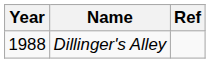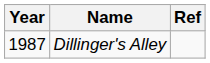Dillinger's Alley | Year: 1988 -> 1987
